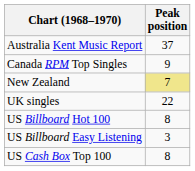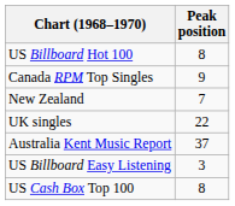rows swapped: Australia Kent Music Report <-> US Billboard Hot 100
New Zealand | Peak position: khaki background -> no background
